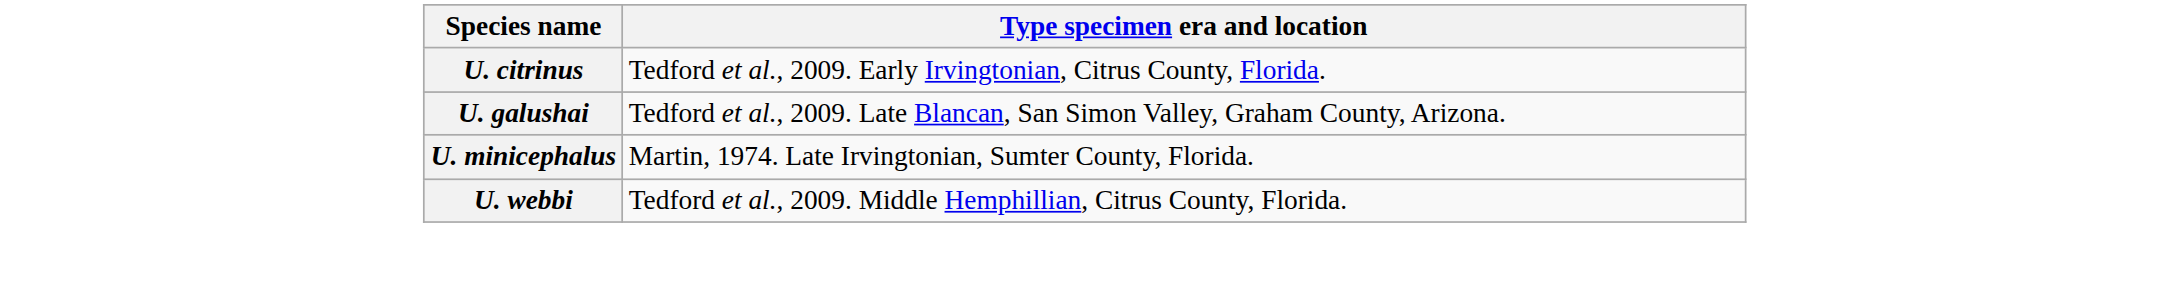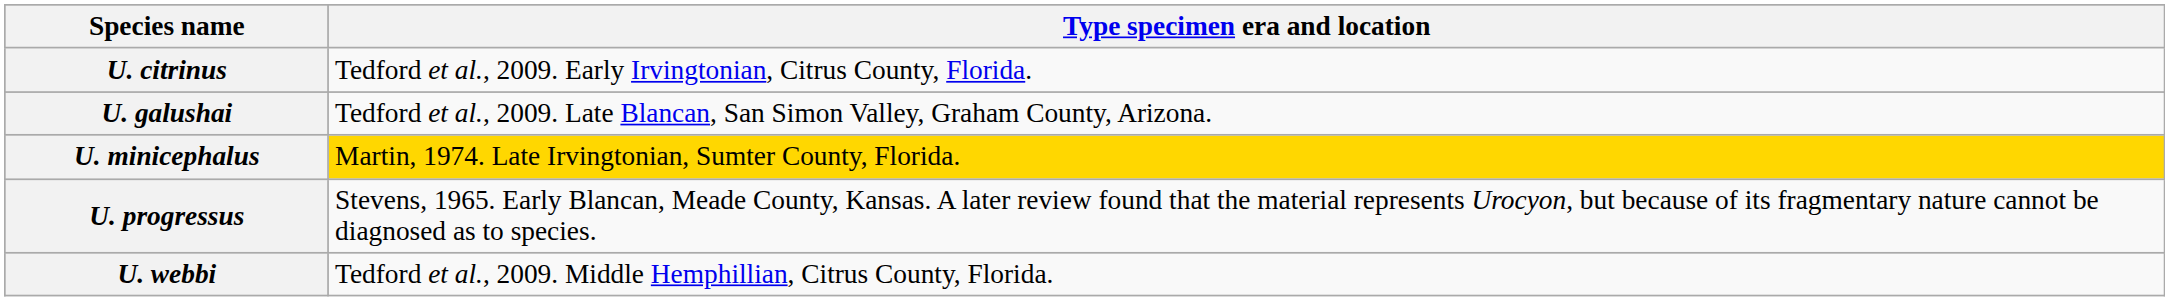U. minicephalus | Type specimen era and location: no background -> gold background
+ row: U. progressus | Stevens, 1965. Early Blancan, Meade County, Kansas. A later review found that the material represents Urocyon, but because of its fragmentary nature cannot be diagnosed as to species.
